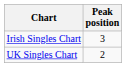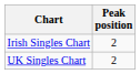Irish Singles Chart | Peak position: 3 -> 2
